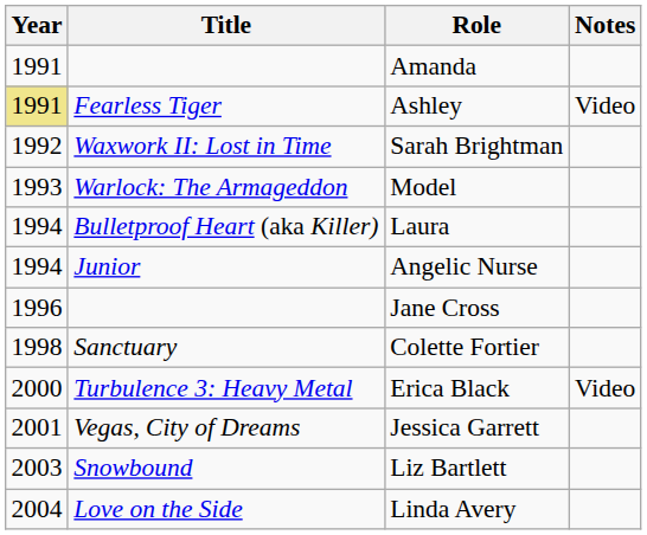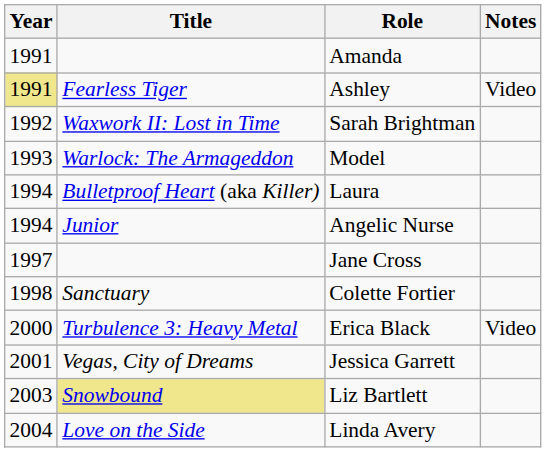Jane Cross | Year: 1996 -> 1997
Liz Bartlett | Title: no background -> khaki background
